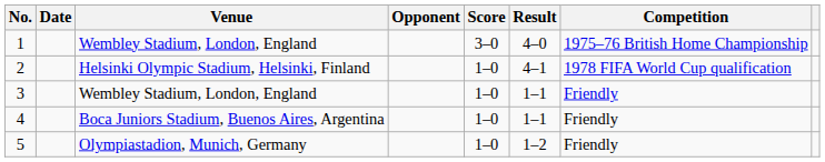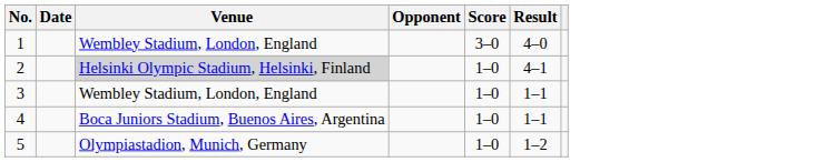- column: Competition | 1975–76 British Home Championship | 1978 FIFA World Cup qualification | Friendly | Friendly | Friendly
2 | Venue: no background -> lightgrey background
